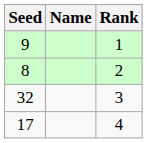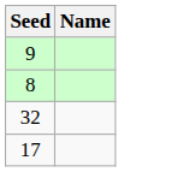- column: Rank | 1 | 2 | 3 | 4
